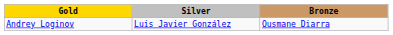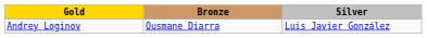columns swapped: Silver <-> Bronze
